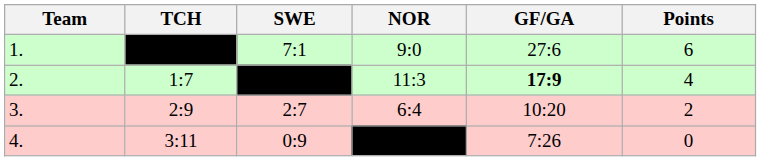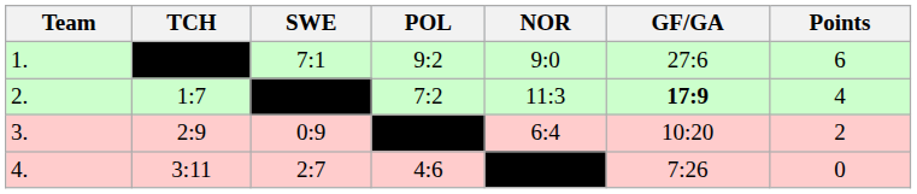+ column: POL | 9:2 | 7:2 | 4:6
3. | SWE: 2:7 -> 0:9
4. | SWE: 0:9 -> 2:7
